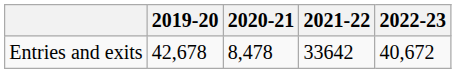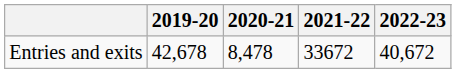Entries and exits | 2021-22: 33642 -> 33672
